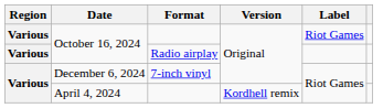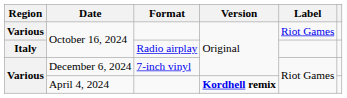October 16, 2024 / Radio airplay | Region: Various -> Italy
April 4, 2024 | Version: normal -> bold
